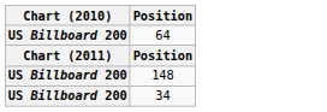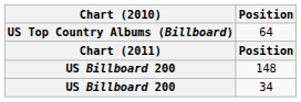64 | Chart (2010): US Billboard 200 -> US Top Country Albums (Billboard)
